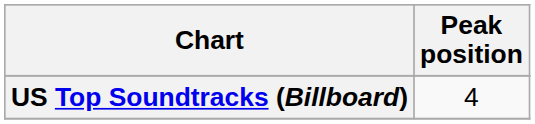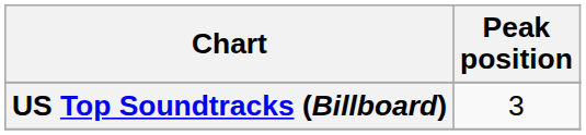US Top Soundtracks (Billboard) | Peak position: 4 -> 3
